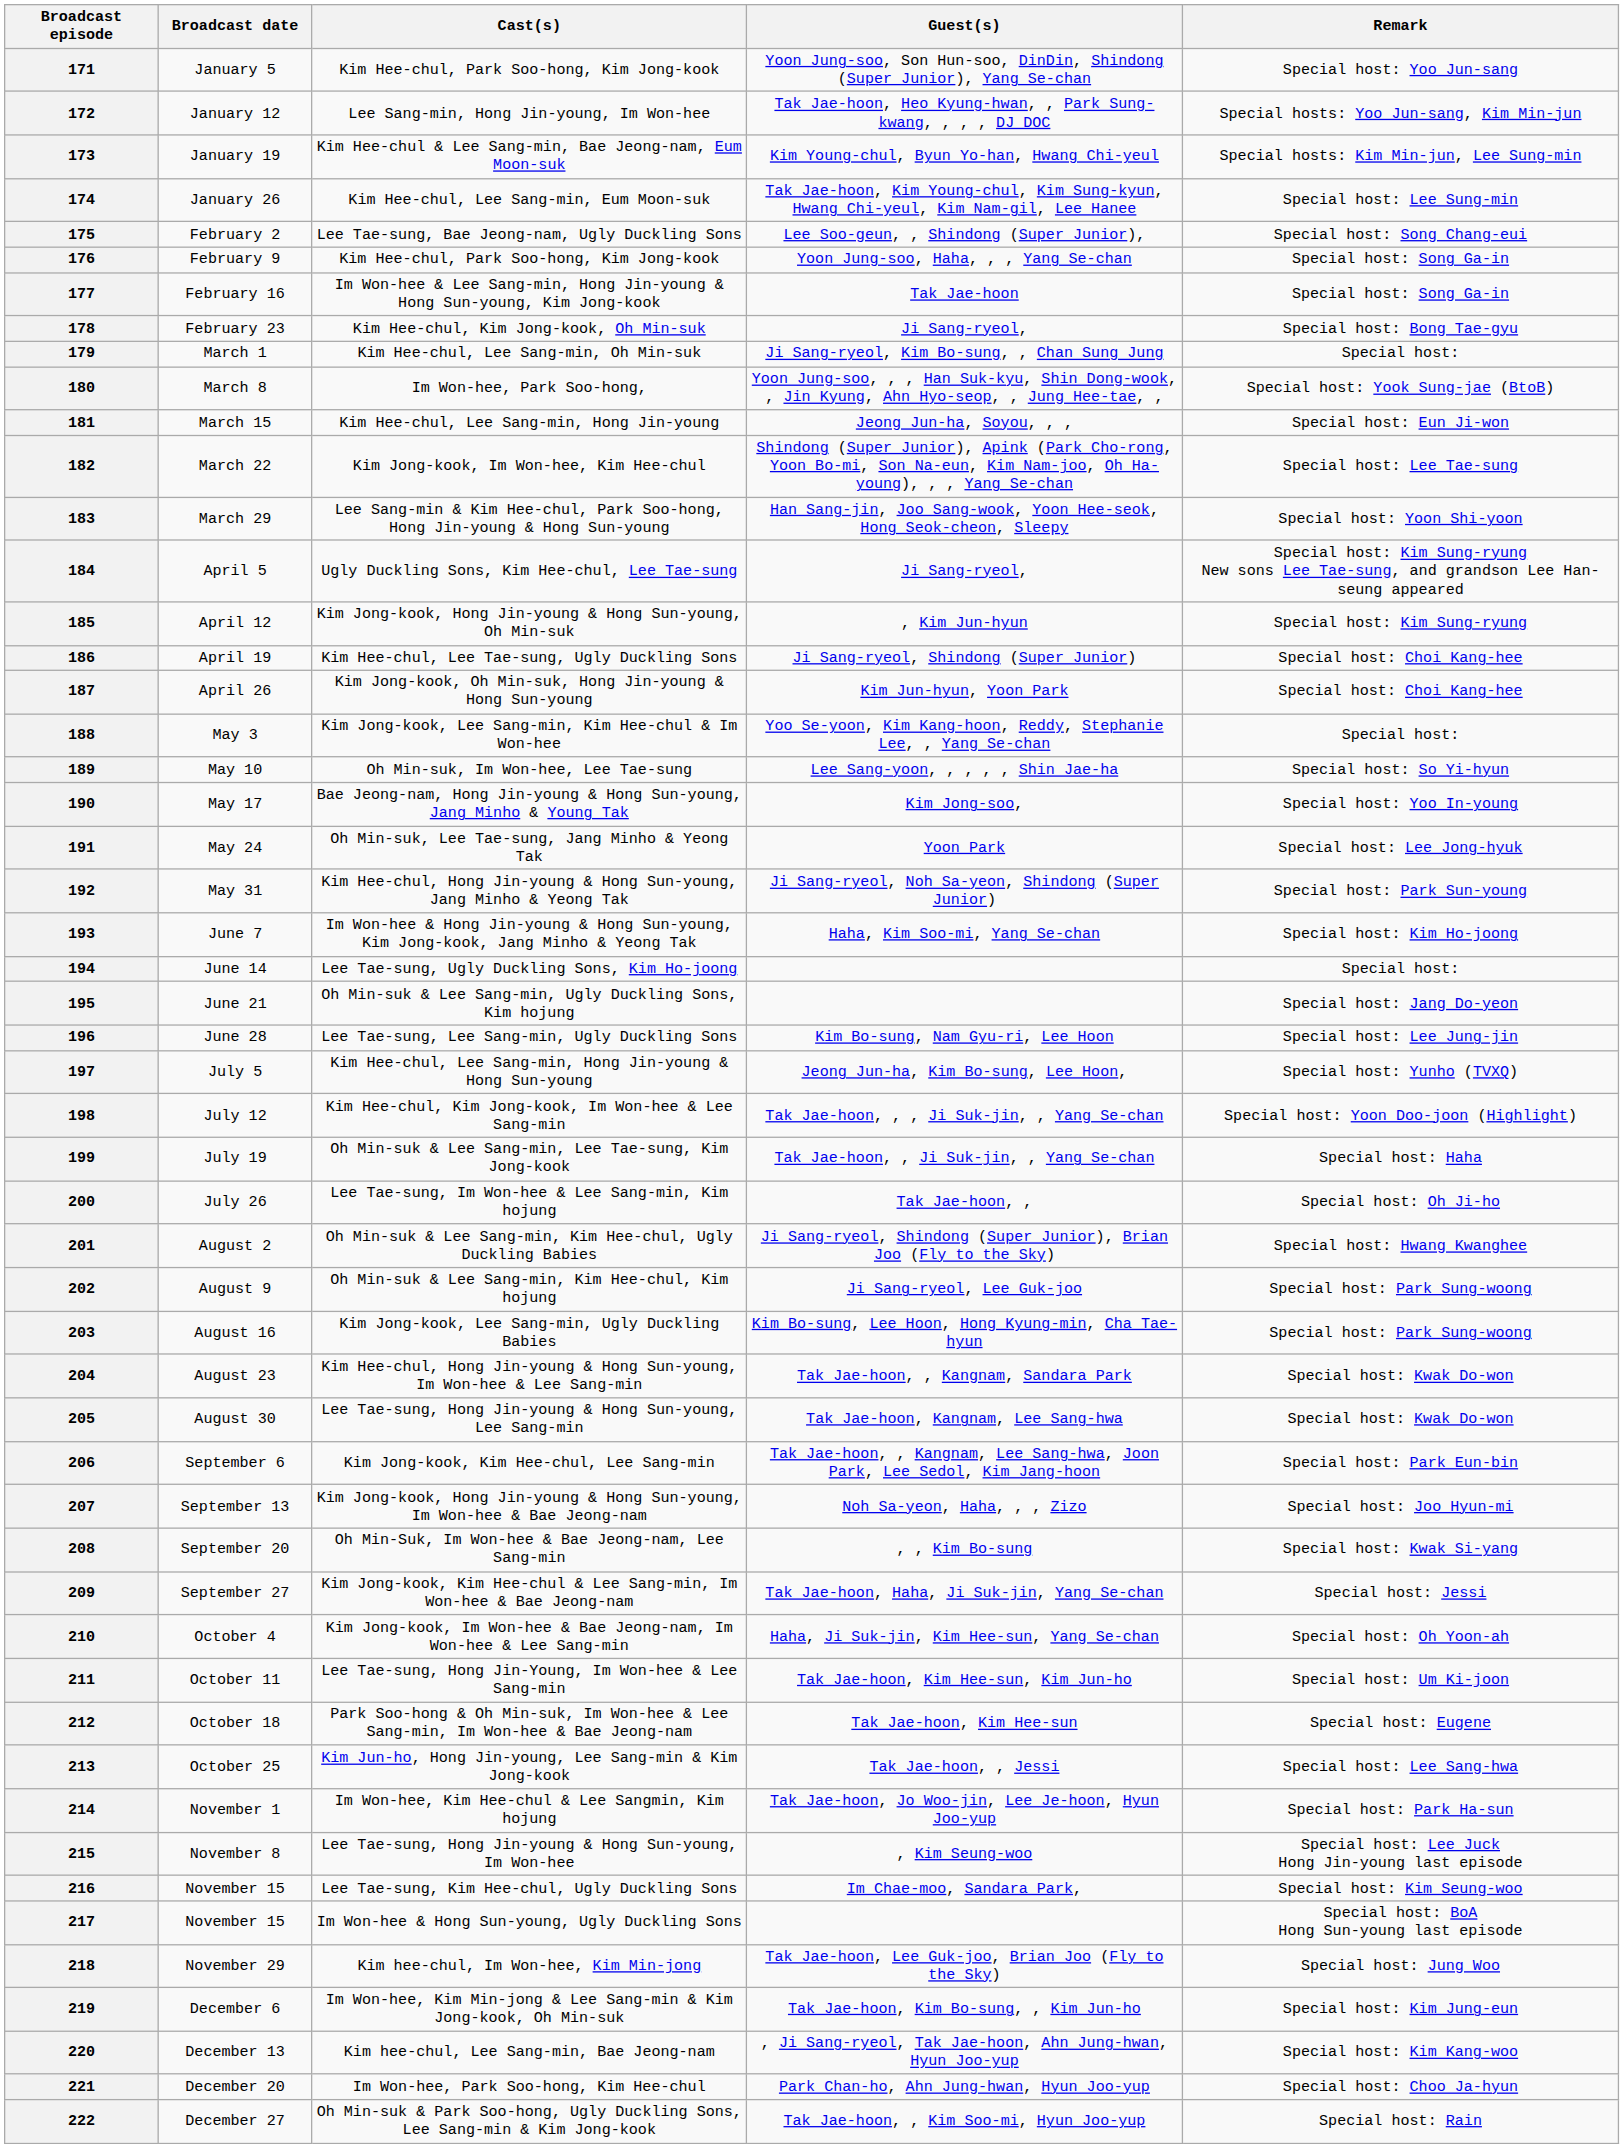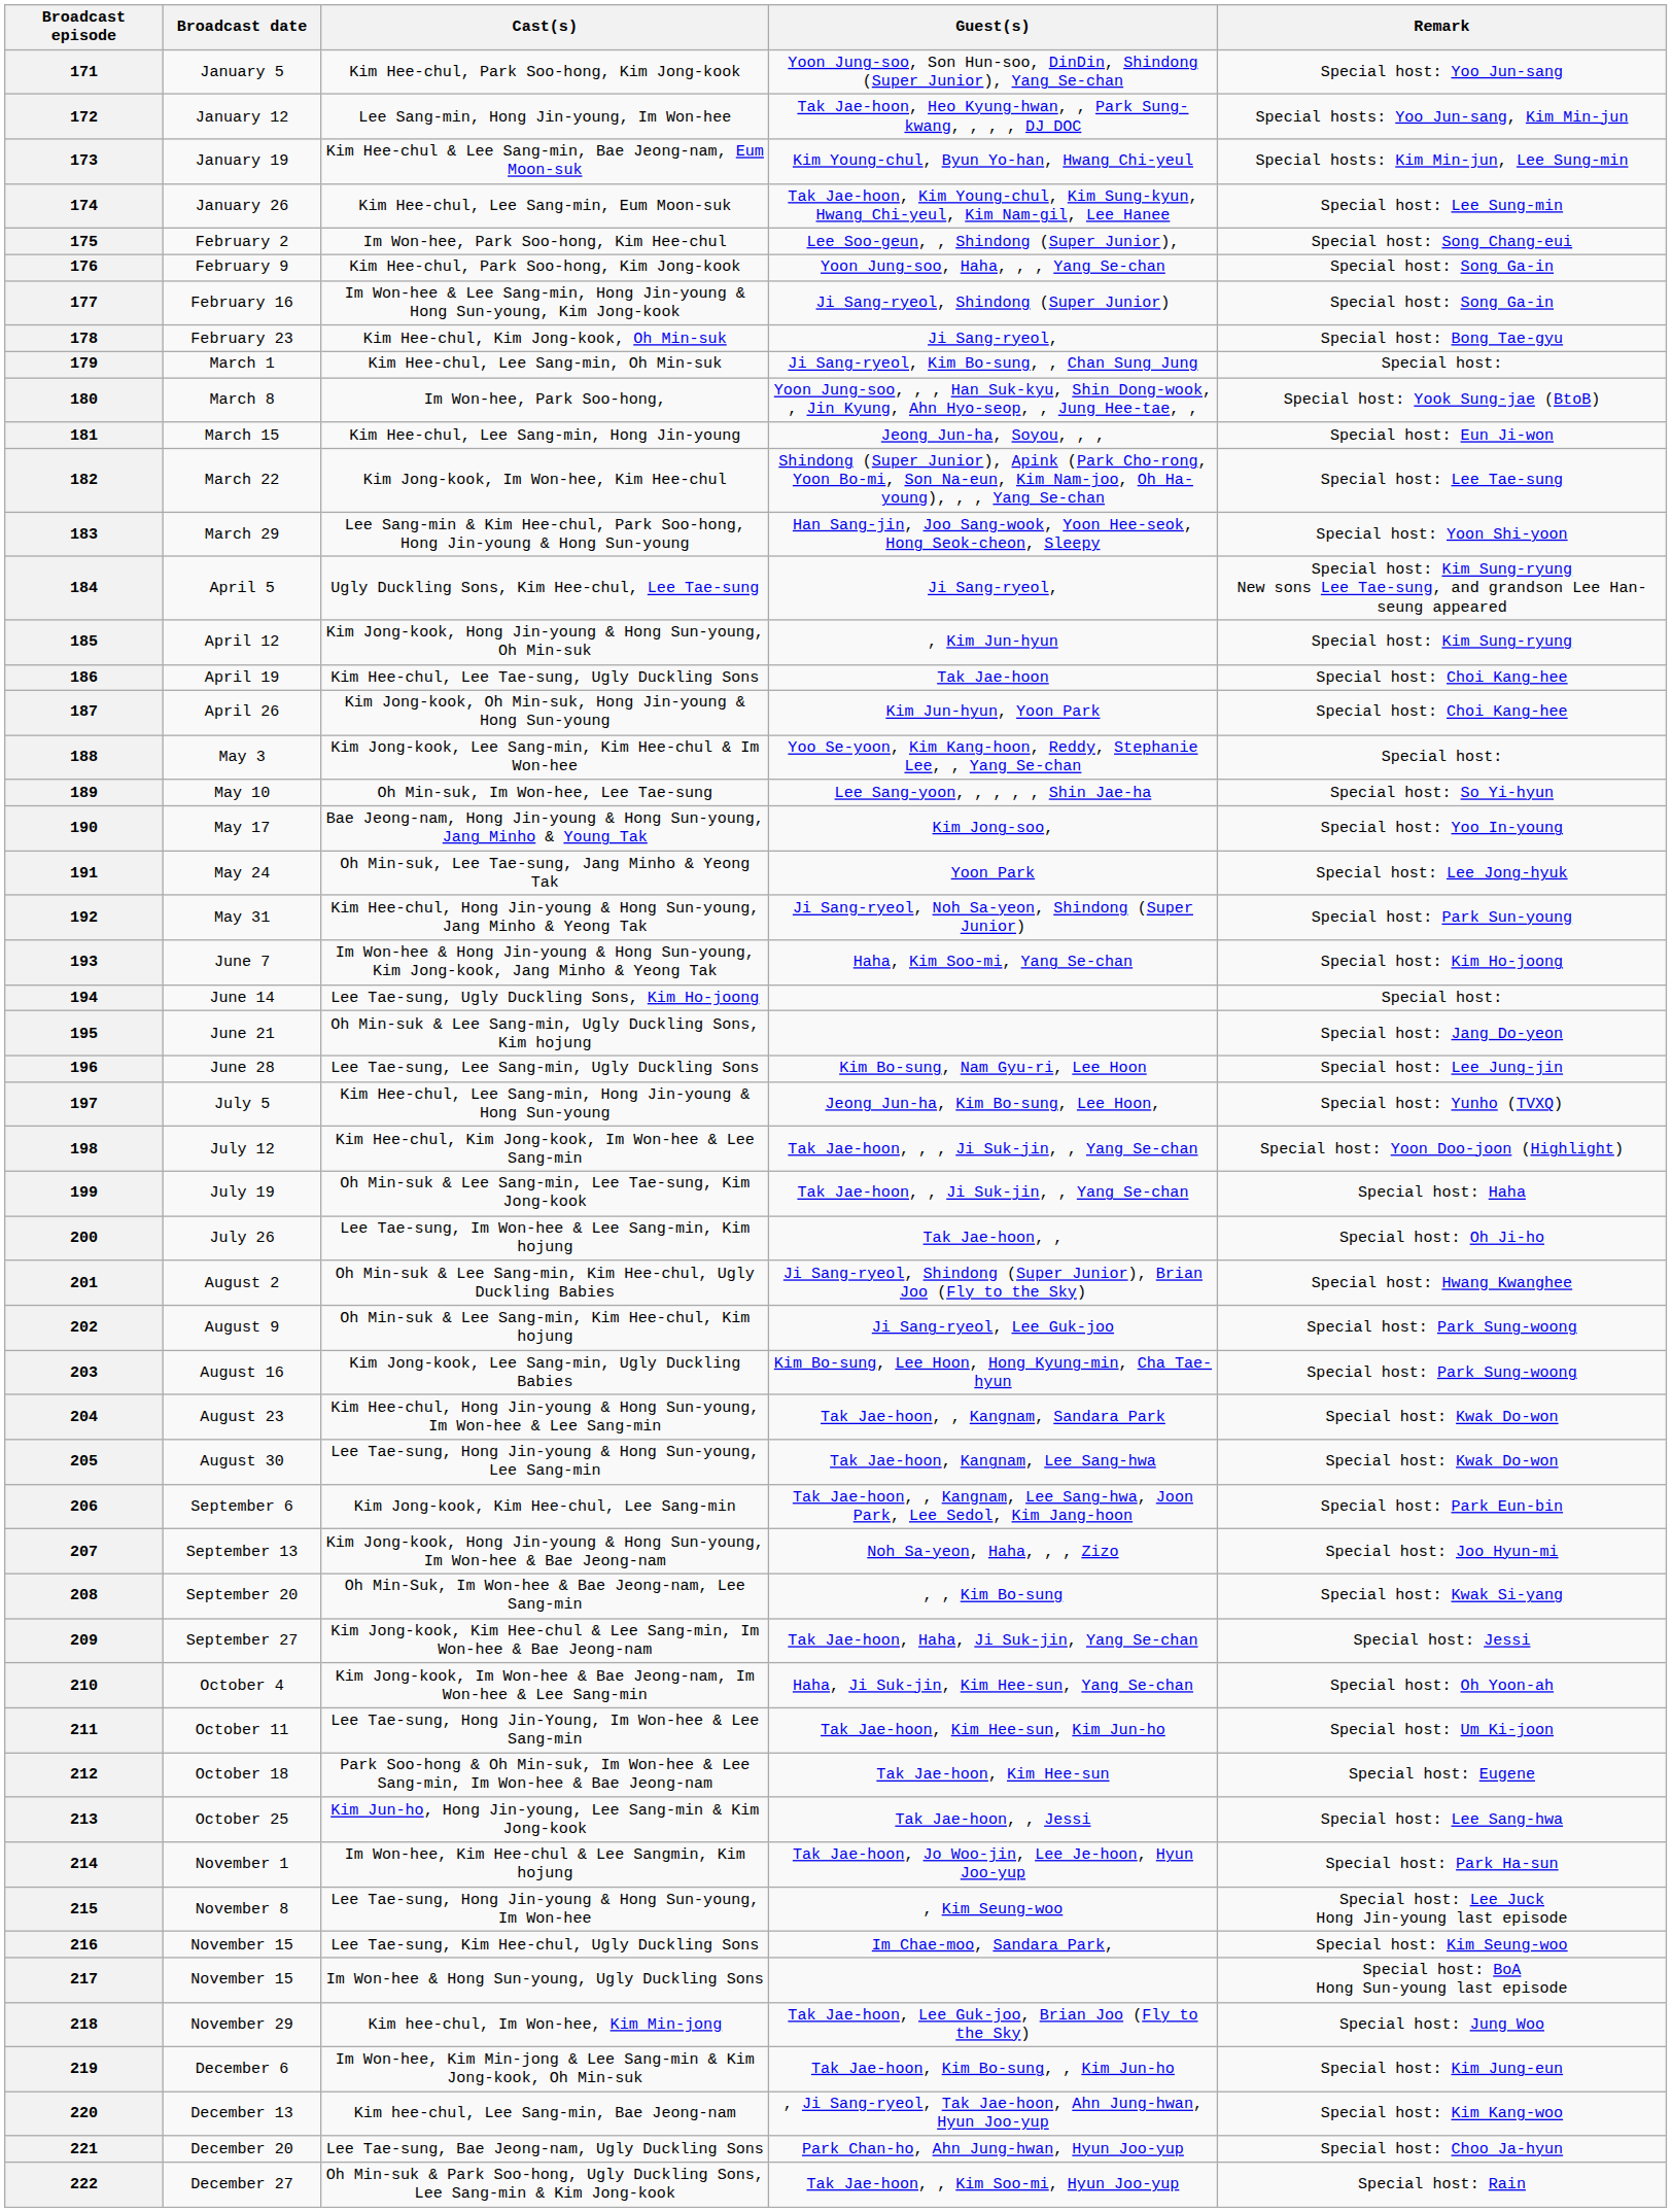175 | Cast(s): Lee Tae-sung, Bae Jeong-nam, Ugly Duckling Sons -> Im Won-hee, Park Soo-hong, Kim Hee-chul
177 | Guest(s): Tak Jae-hoon -> Ji Sang-ryeol, Shindong (Super Junior)
186 | Guest(s): Ji Sang-ryeol, Shindong (Super Junior) -> Tak Jae-hoon
221 | Cast(s): Im Won-hee, Park Soo-hong, Kim Hee-chul -> Lee Tae-sung, Bae Jeong-nam, Ugly Duckling Sons
